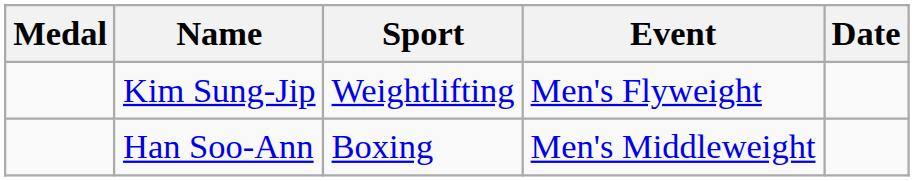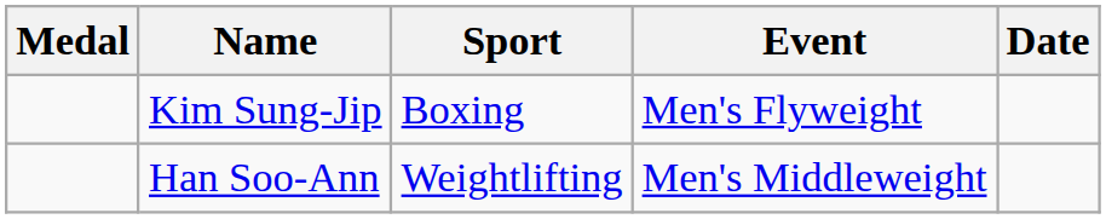Kim Sung-Jip | Sport: Weightlifting -> Boxing
Han Soo-Ann | Sport: Boxing -> Weightlifting
